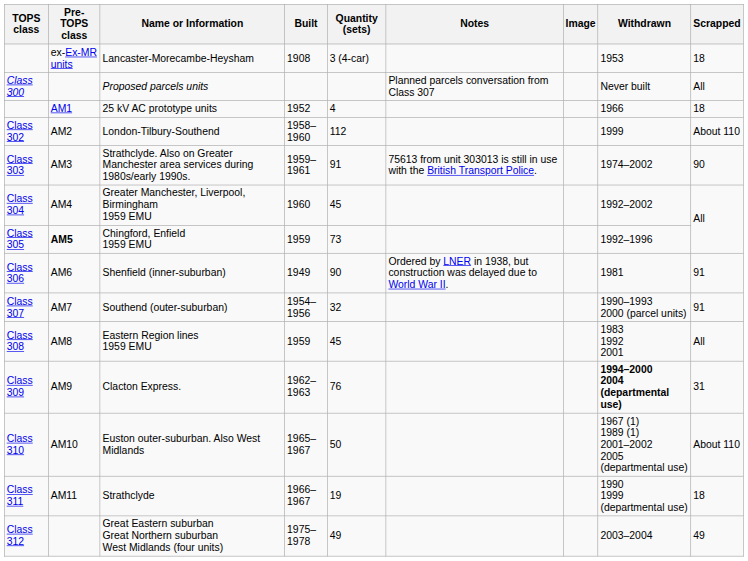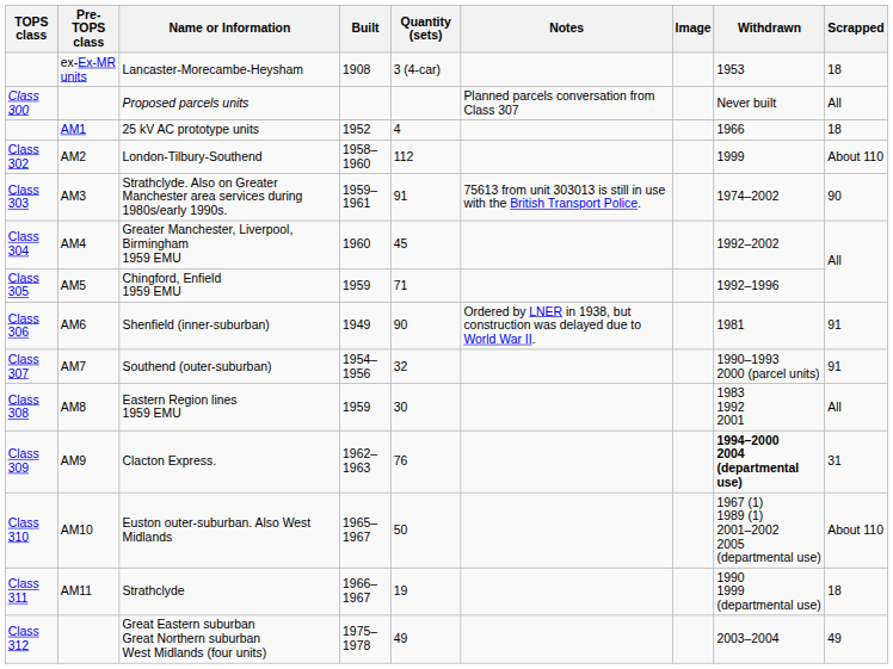Chingford, Enfield 1959 EMU | Pre-TOPS class: bold -> normal
Chingford, Enfield 1959 EMU | Quantity (sets): 73 -> 71
Eastern Region lines 1959 EMU | Quantity (sets): 45 -> 30
